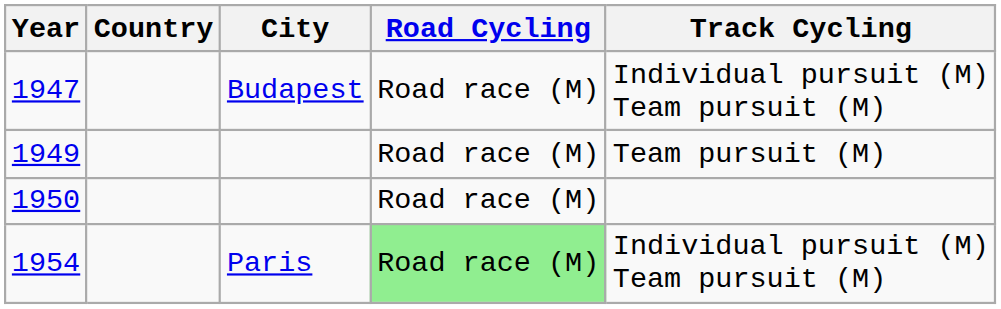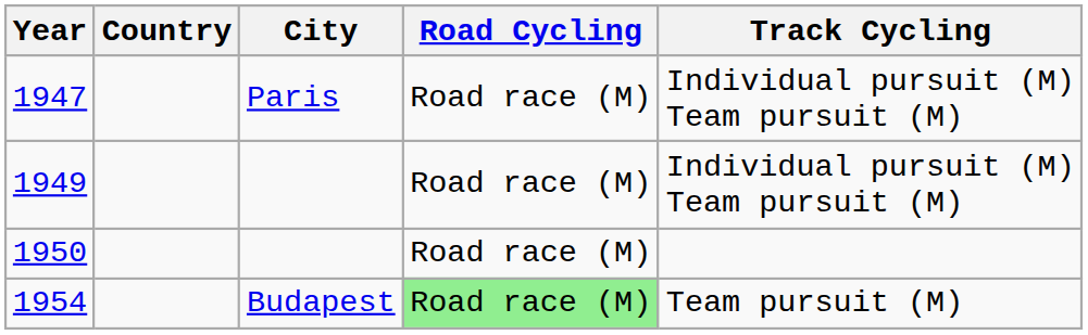1947 | City: Budapest -> Paris
1949 | Track Cycling: Team pursuit (M) -> Individual pursuit (M) Team pursuit (M)
1954 | City: Paris -> Budapest
1954 | Track Cycling: Individual pursuit (M) Team pursuit (M) -> Team pursuit (M)
